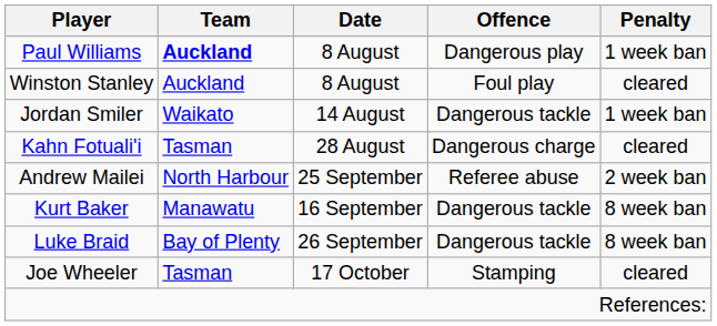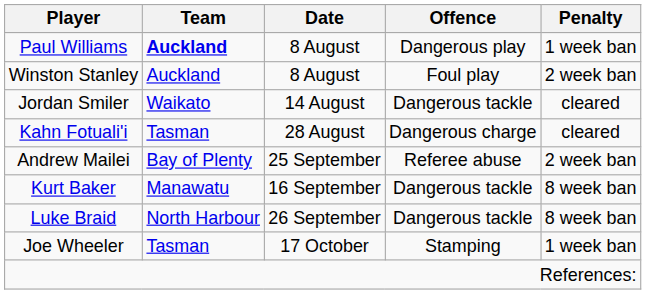Winston Stanley | Penalty: cleared -> 2 week ban
Jordan Smiler | Penalty: 1 week ban -> cleared
Andrew Mailei | Team: North Harbour -> Bay of Plenty
Luke Braid | Team: Bay of Plenty -> North Harbour
Joe Wheeler | Penalty: cleared -> 1 week ban
